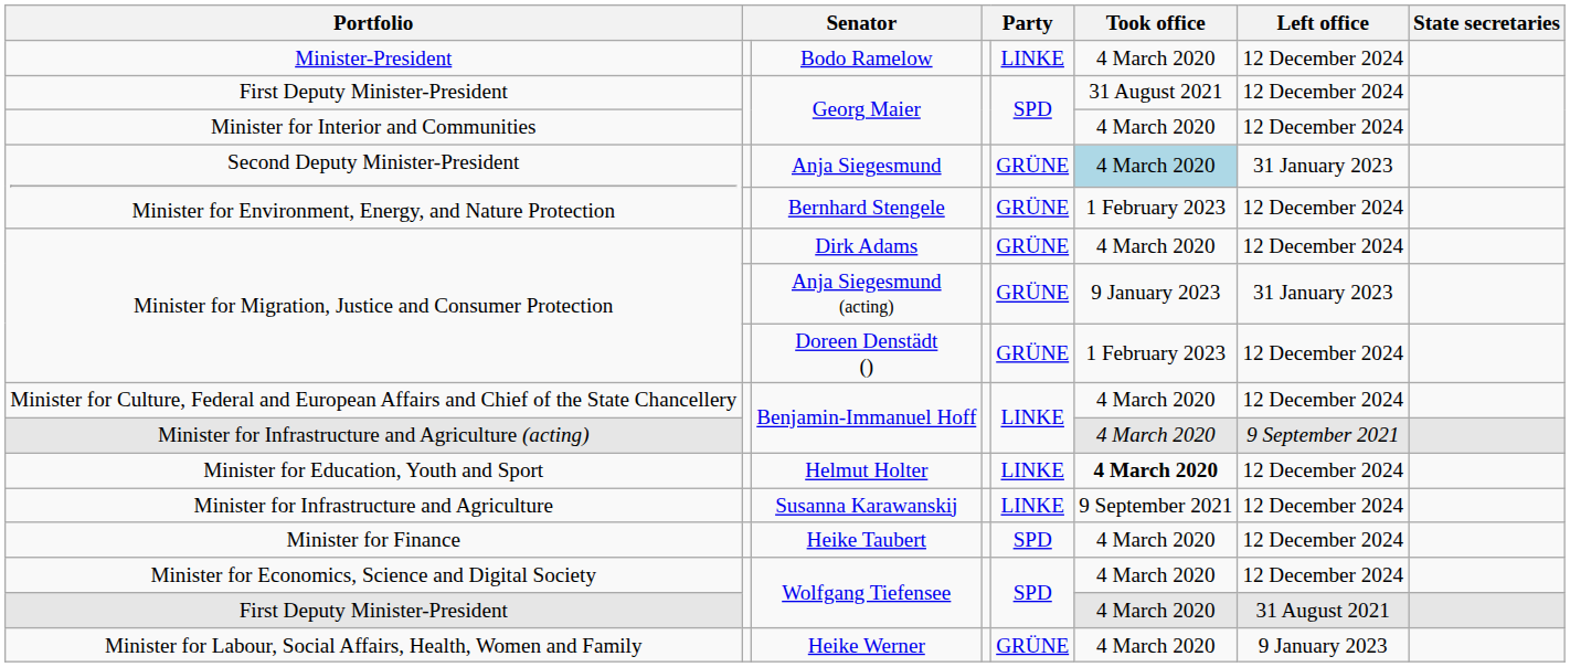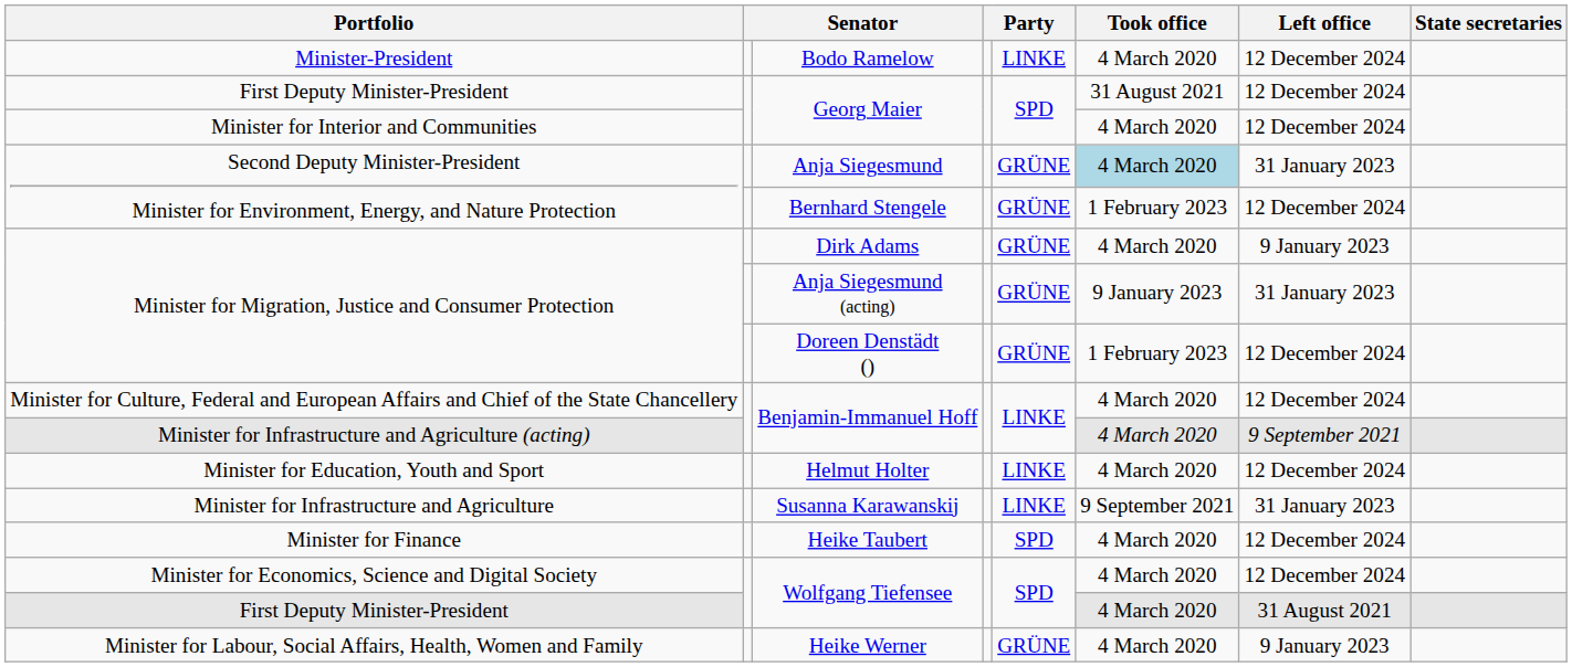Dirk Adams | Left office: 12 December 2024 -> 9 January 2023
Helmut Holter | Took office: bold -> normal
Susanna Karawanskij | Left office: 12 December 2024 -> 31 January 2023
